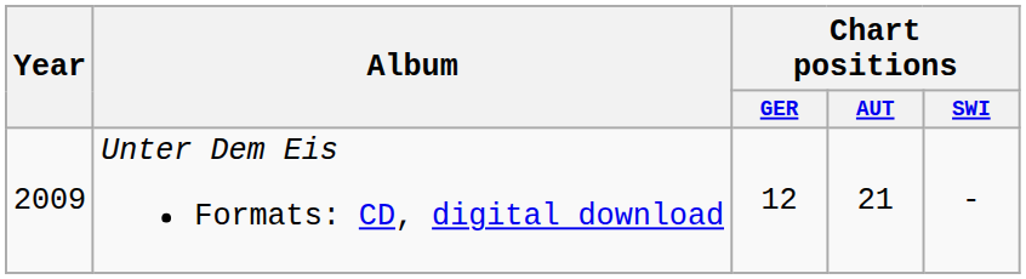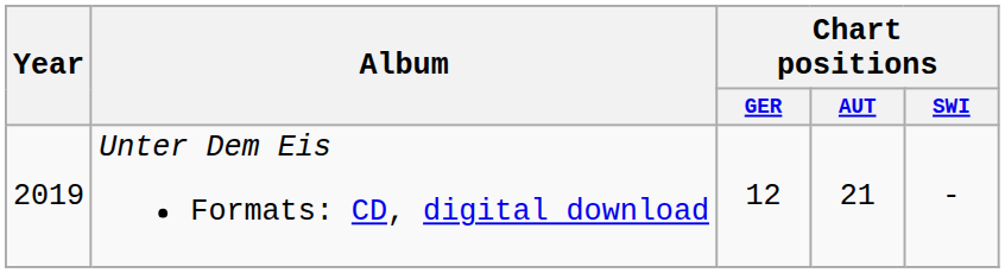Unter Dem Eis Formats: CD, digital download | Year: 2009 -> 2019
